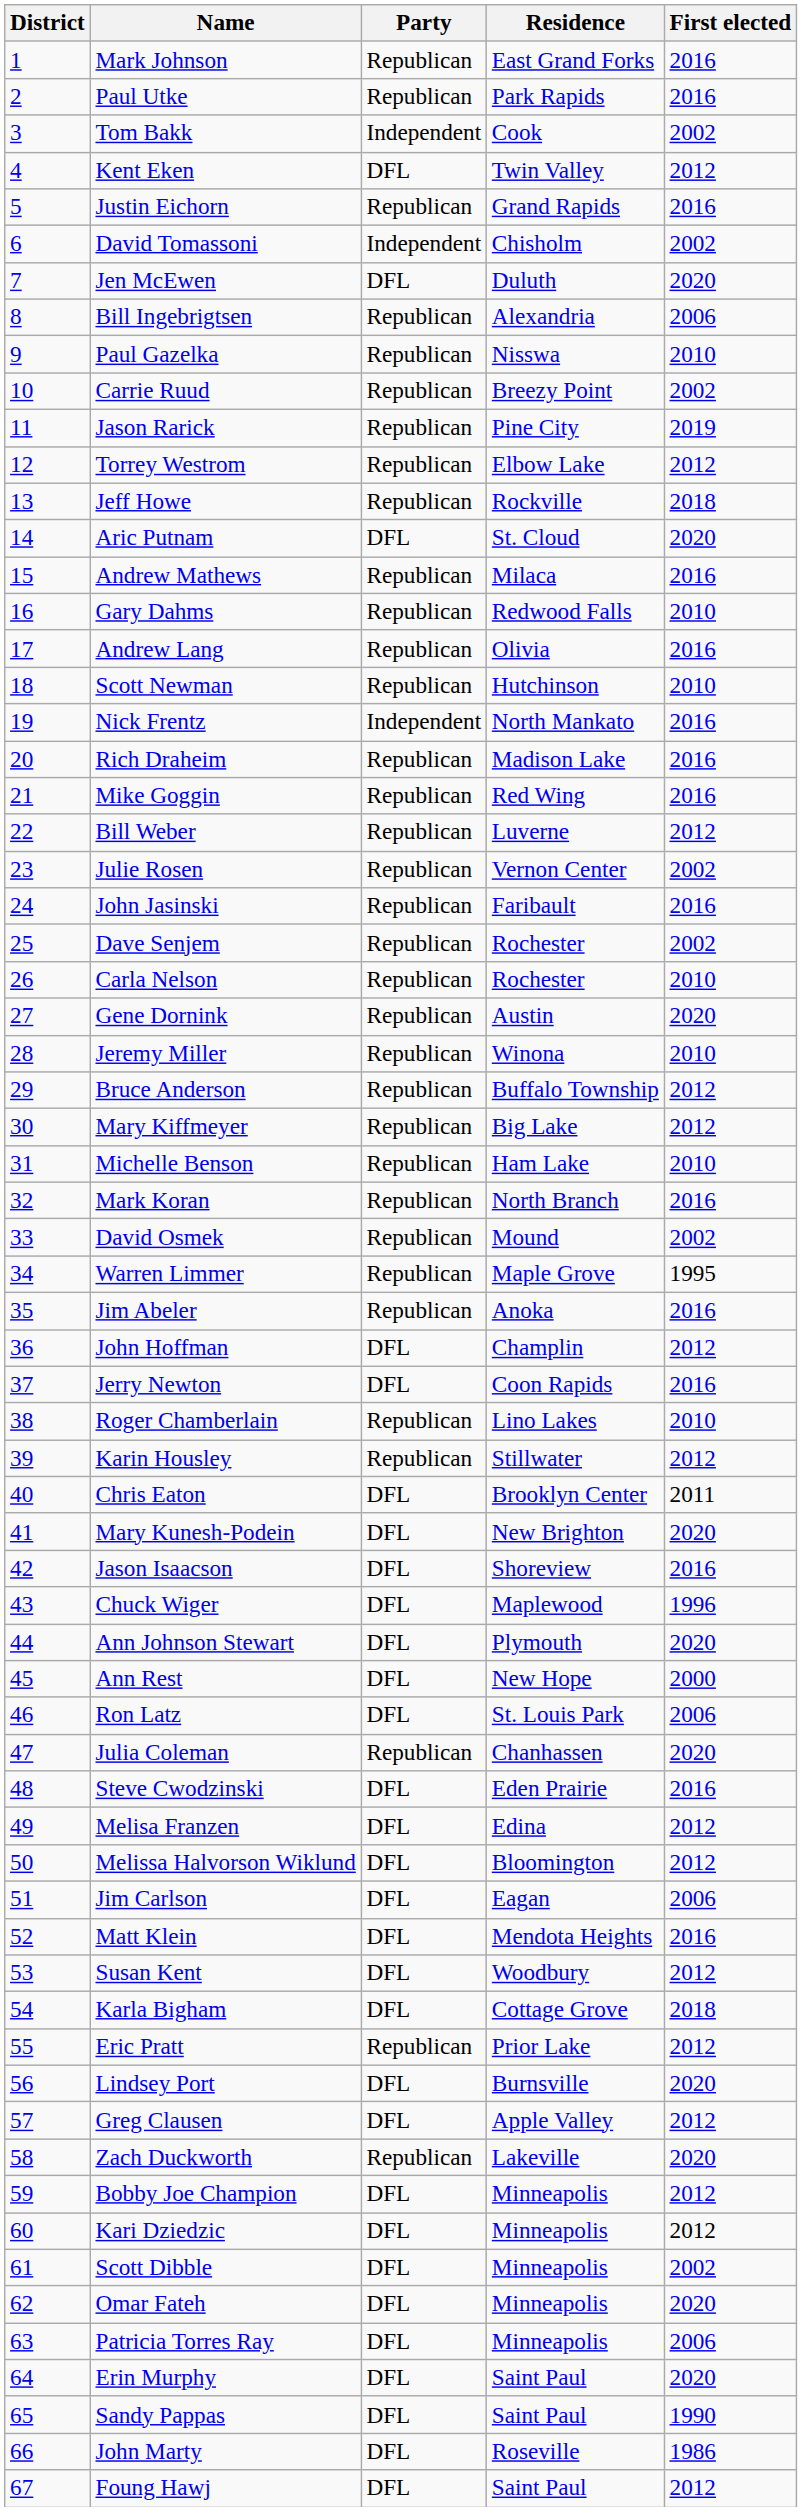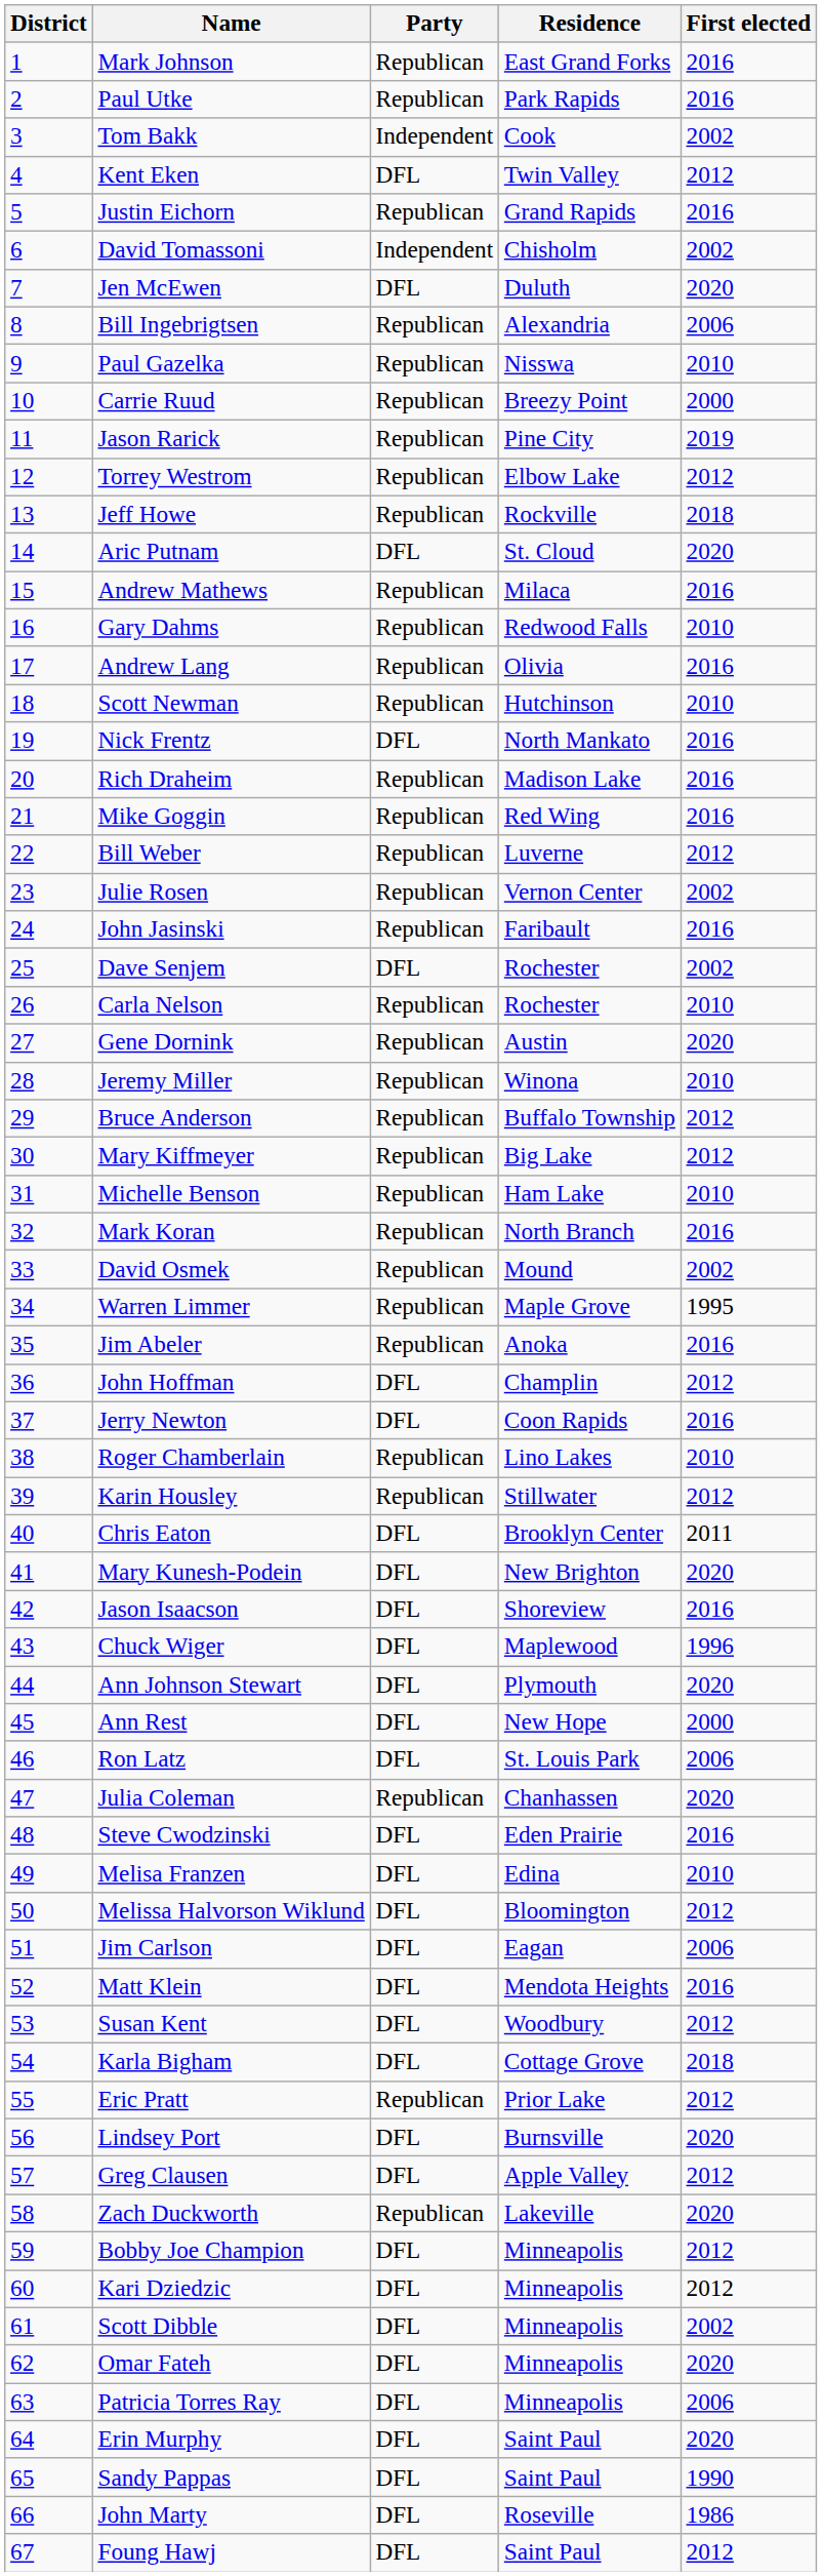Carrie Ruud | First elected: 2002 -> 2000
Nick Frentz | Party: Independent -> DFL
Dave Senjem | Party: Republican -> DFL
Melisa Franzen | First elected: 2012 -> 2010
